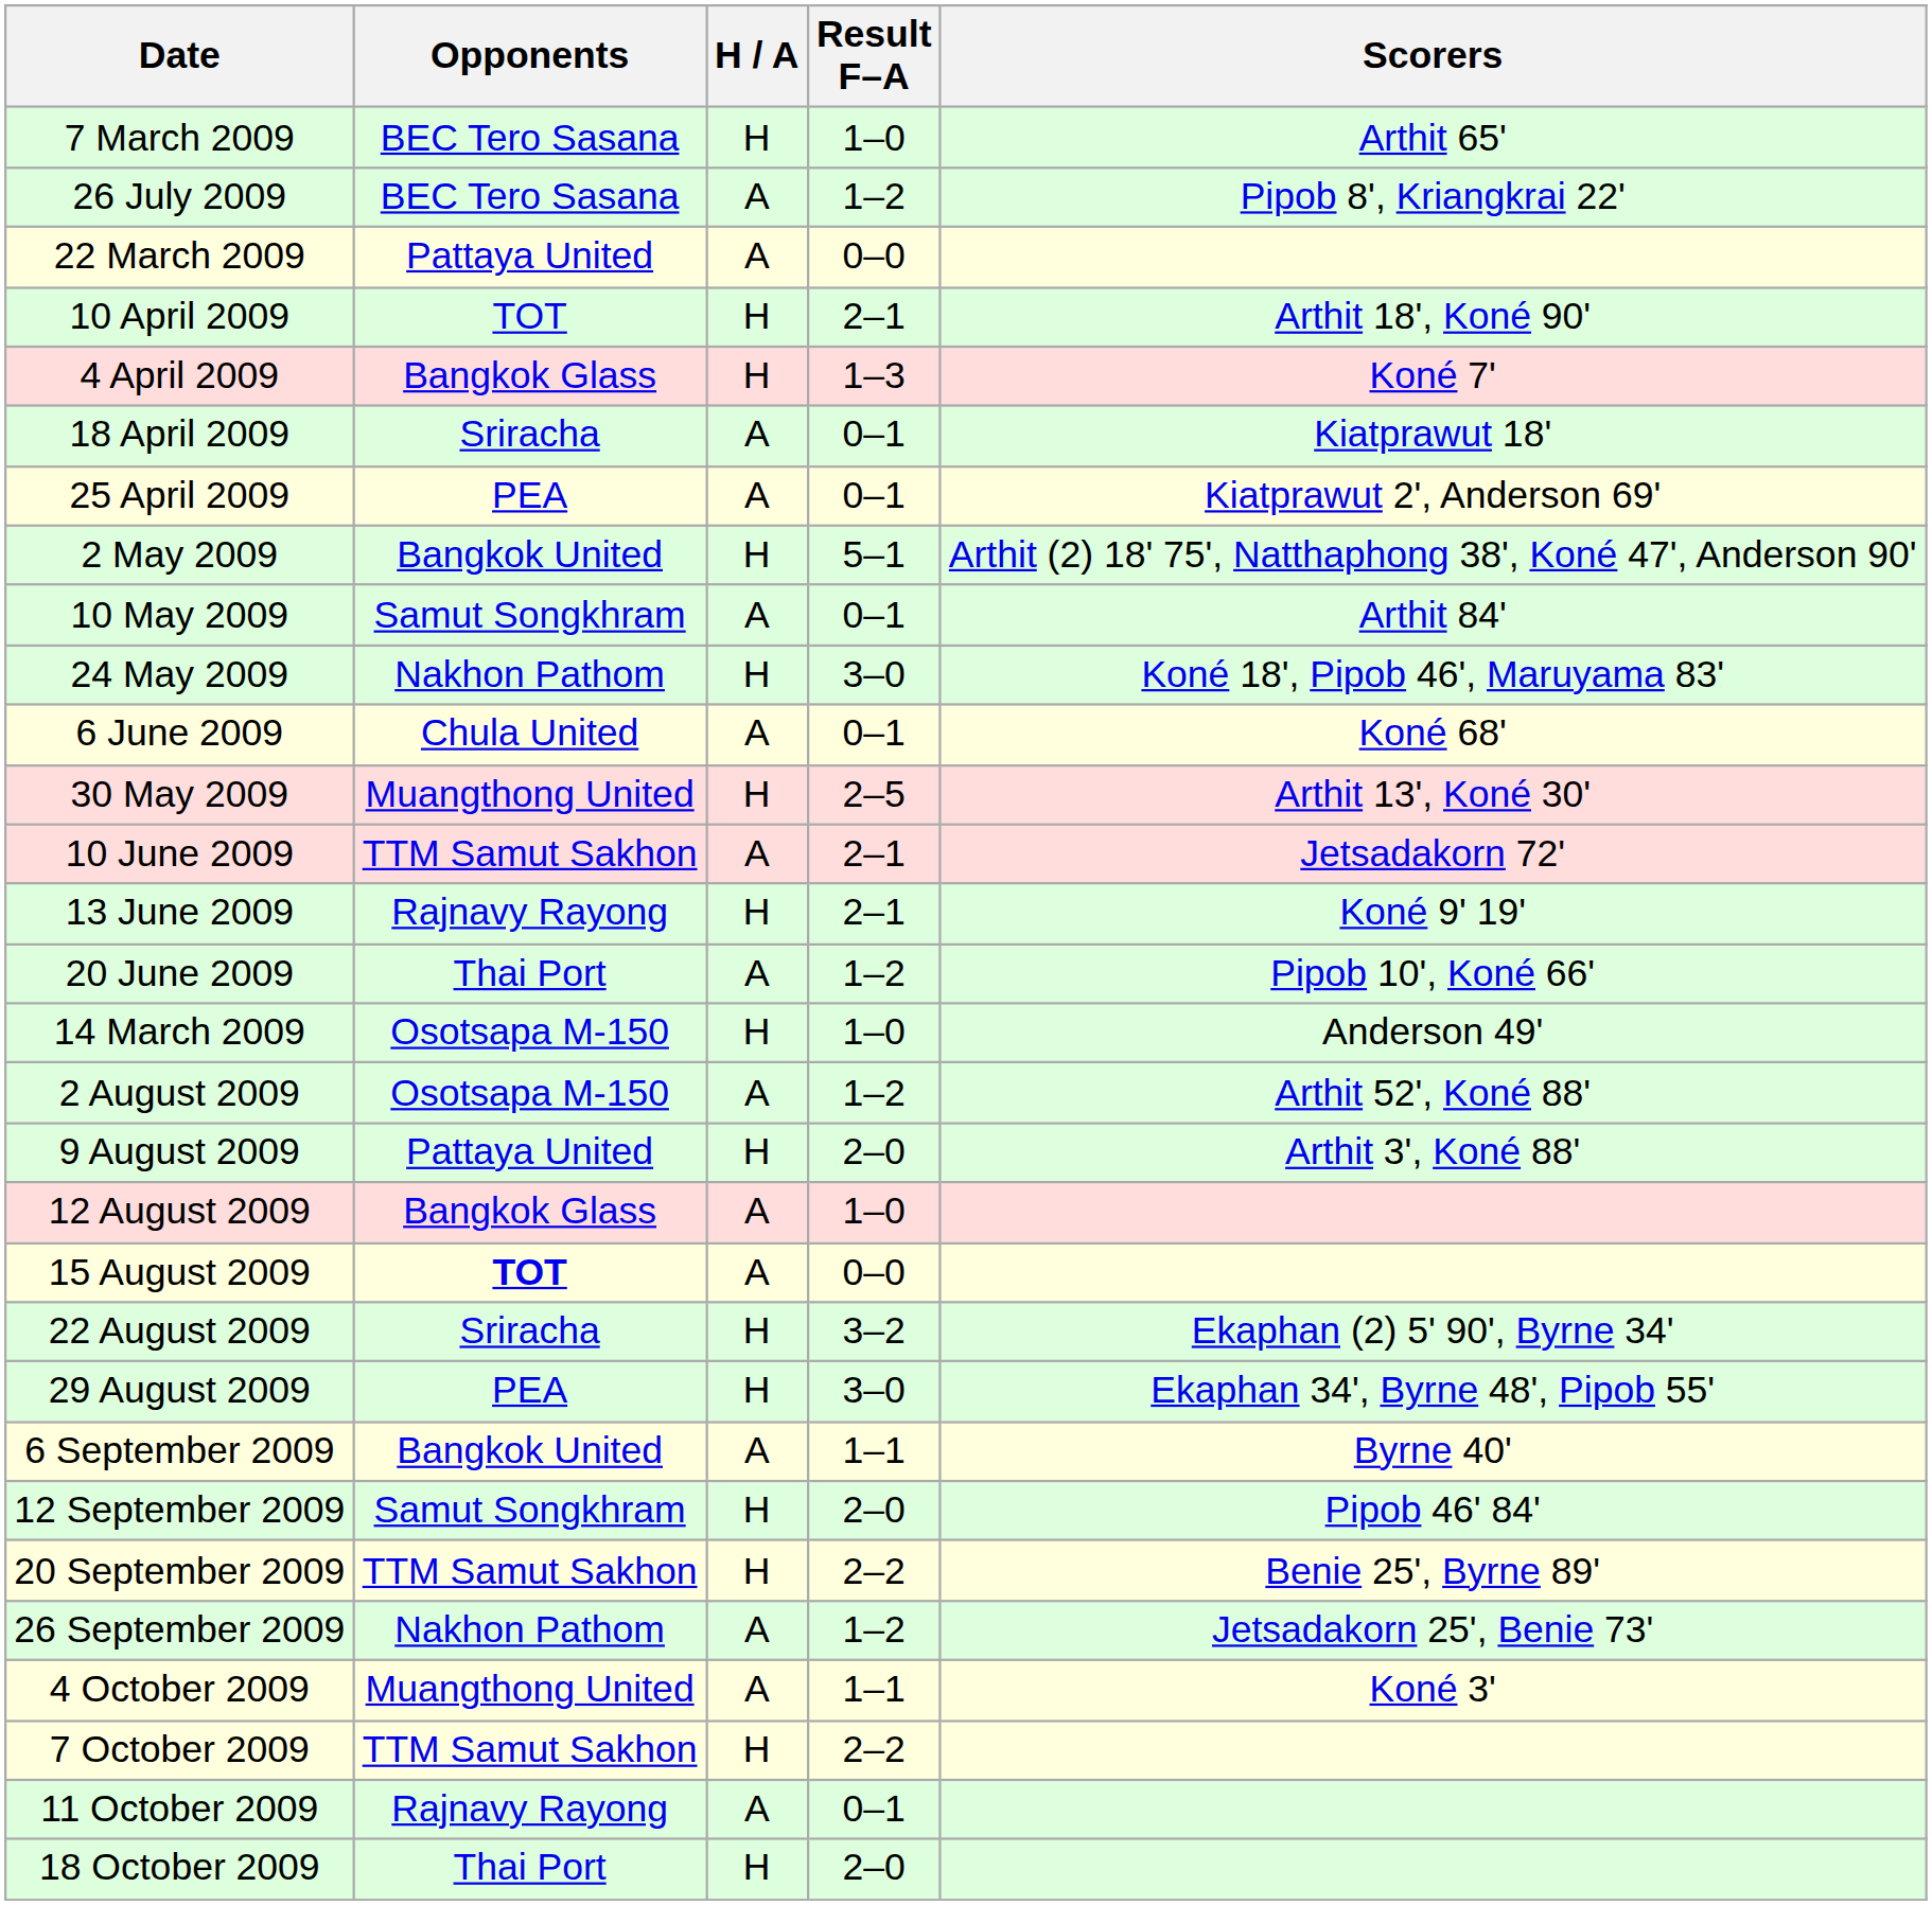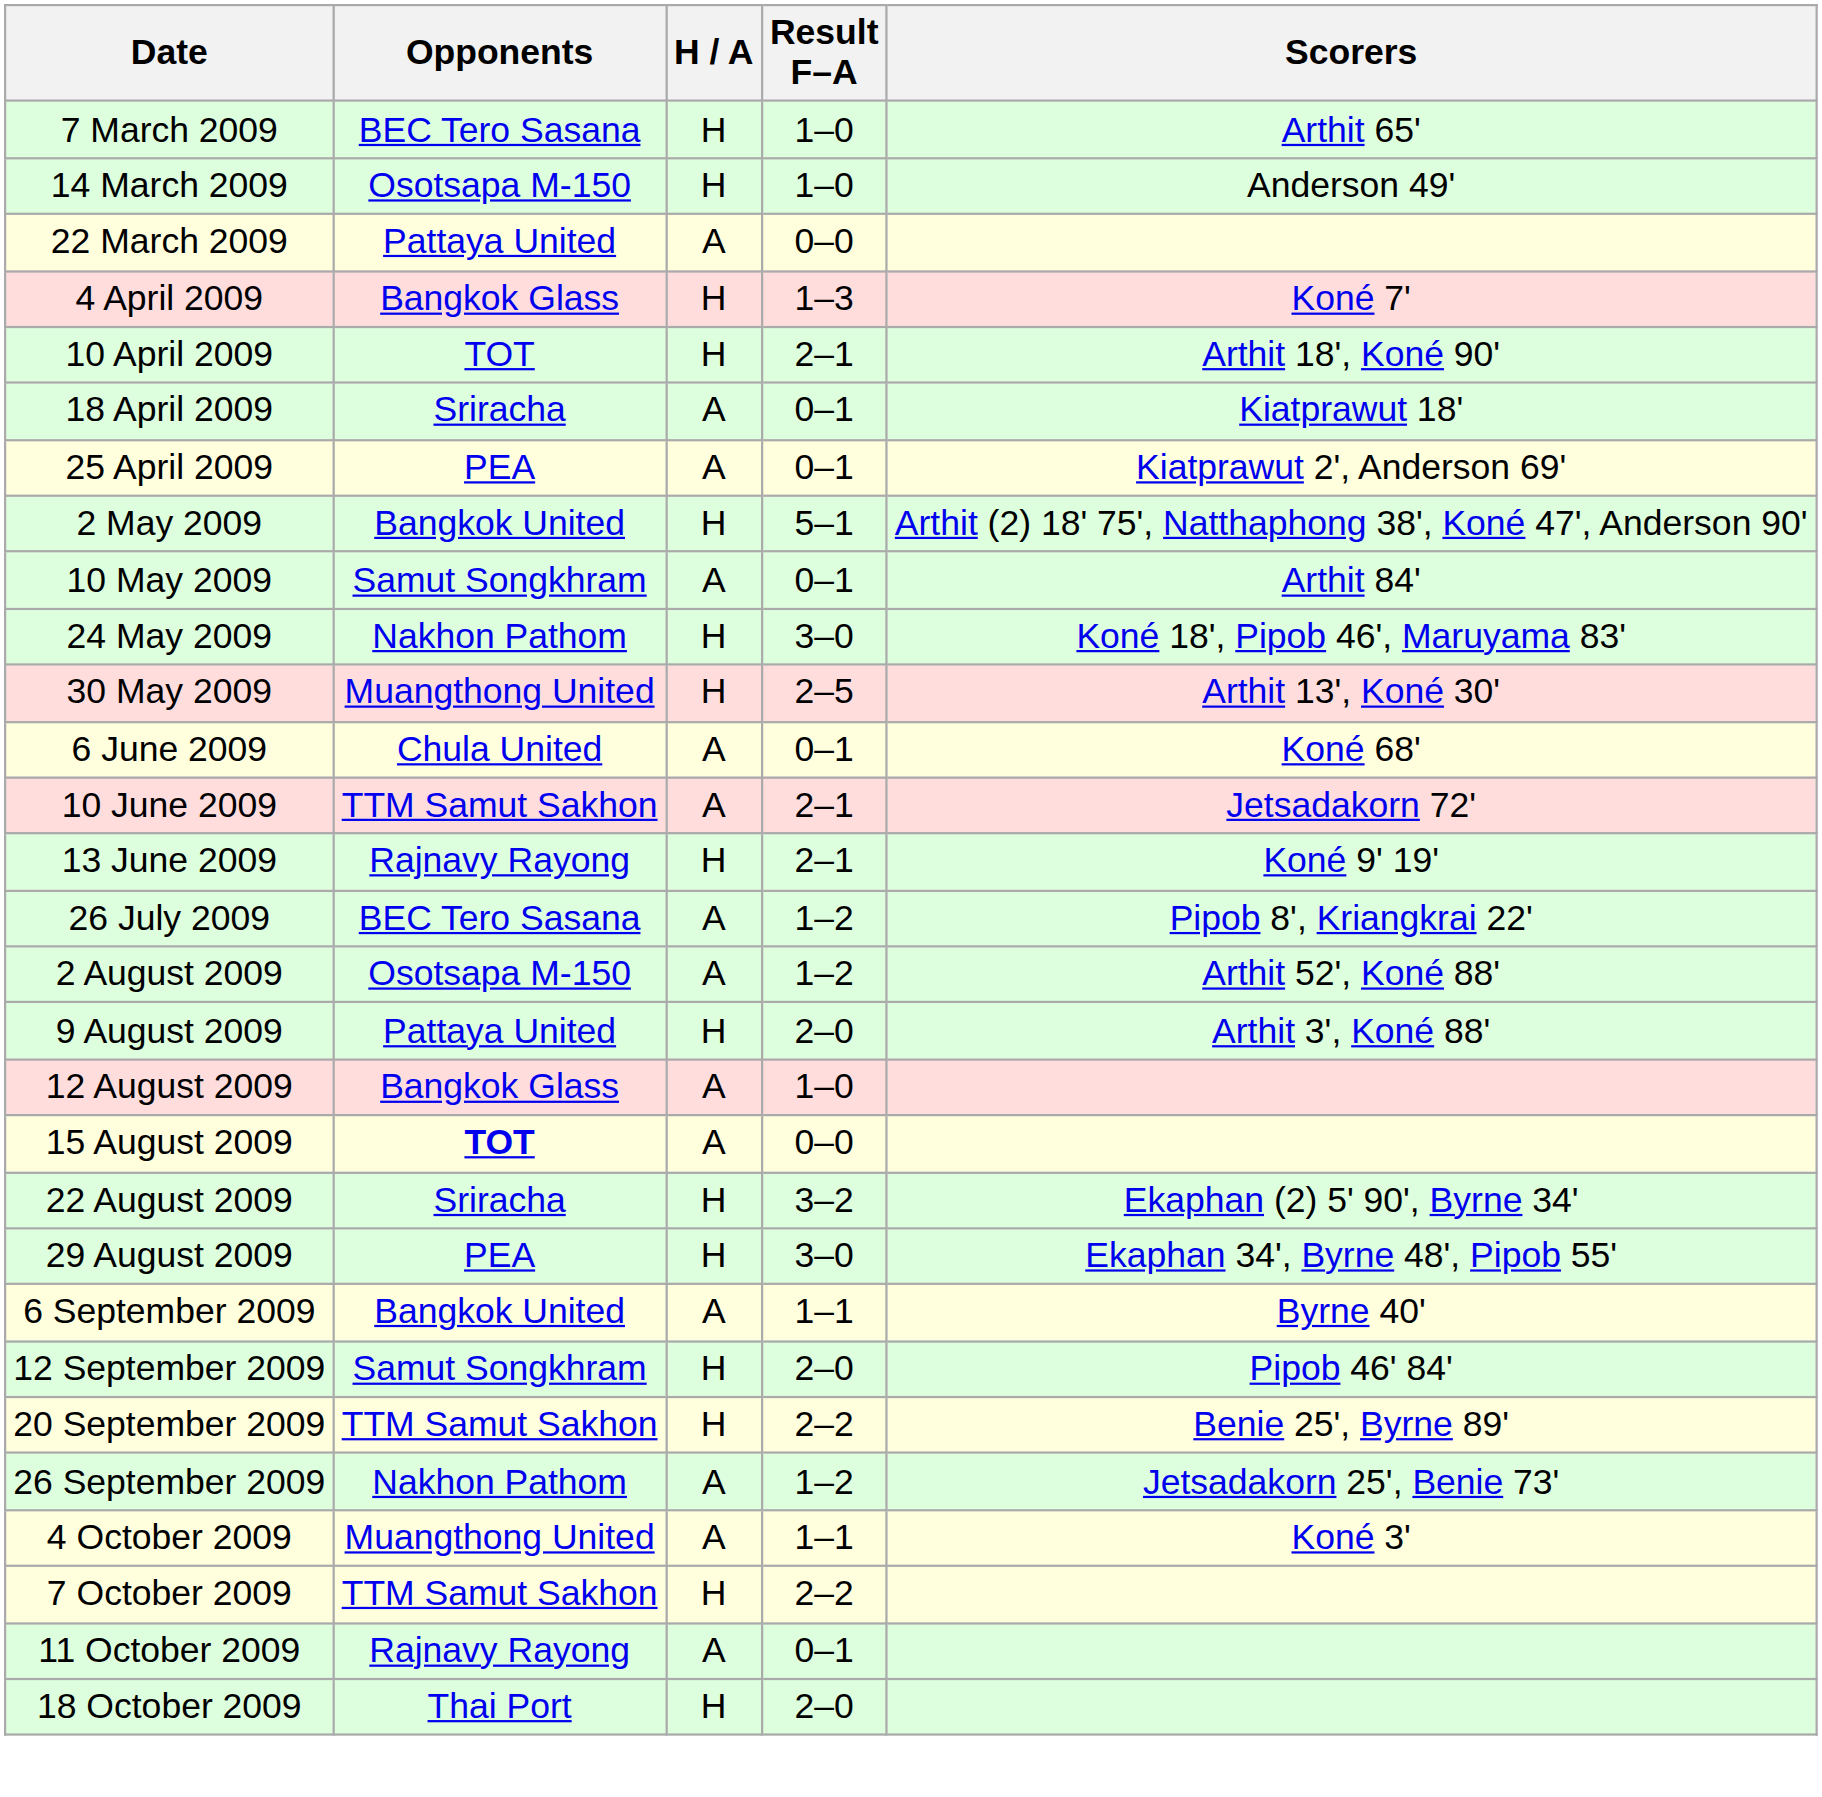rows swapped: 14 March 2009 <-> 26 July 2009
rows swapped: 4 April 2009 <-> 10 April 2009
rows swapped: 30 May 2009 <-> 6 June 2009
- row: 20 June 2009 | Thai Port | A | 1–2 | Pipob 10', Koné 66'
